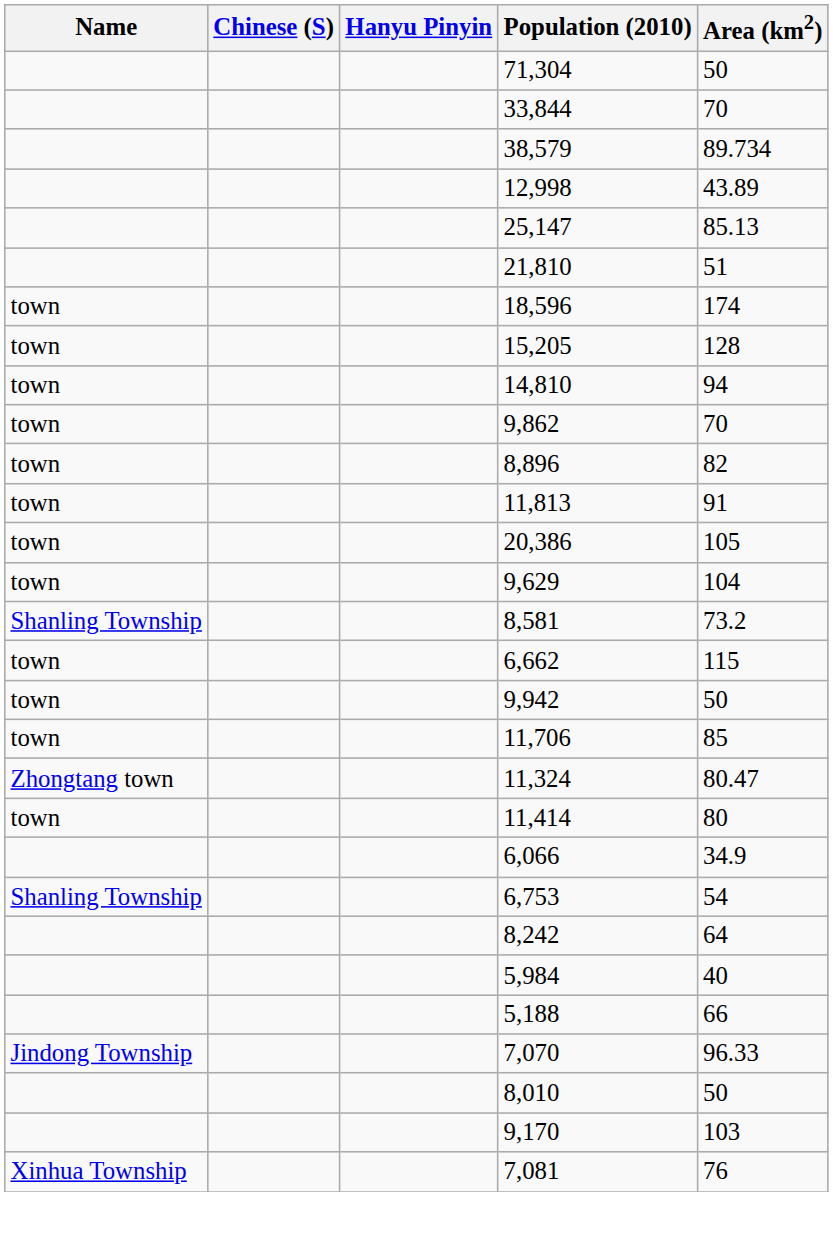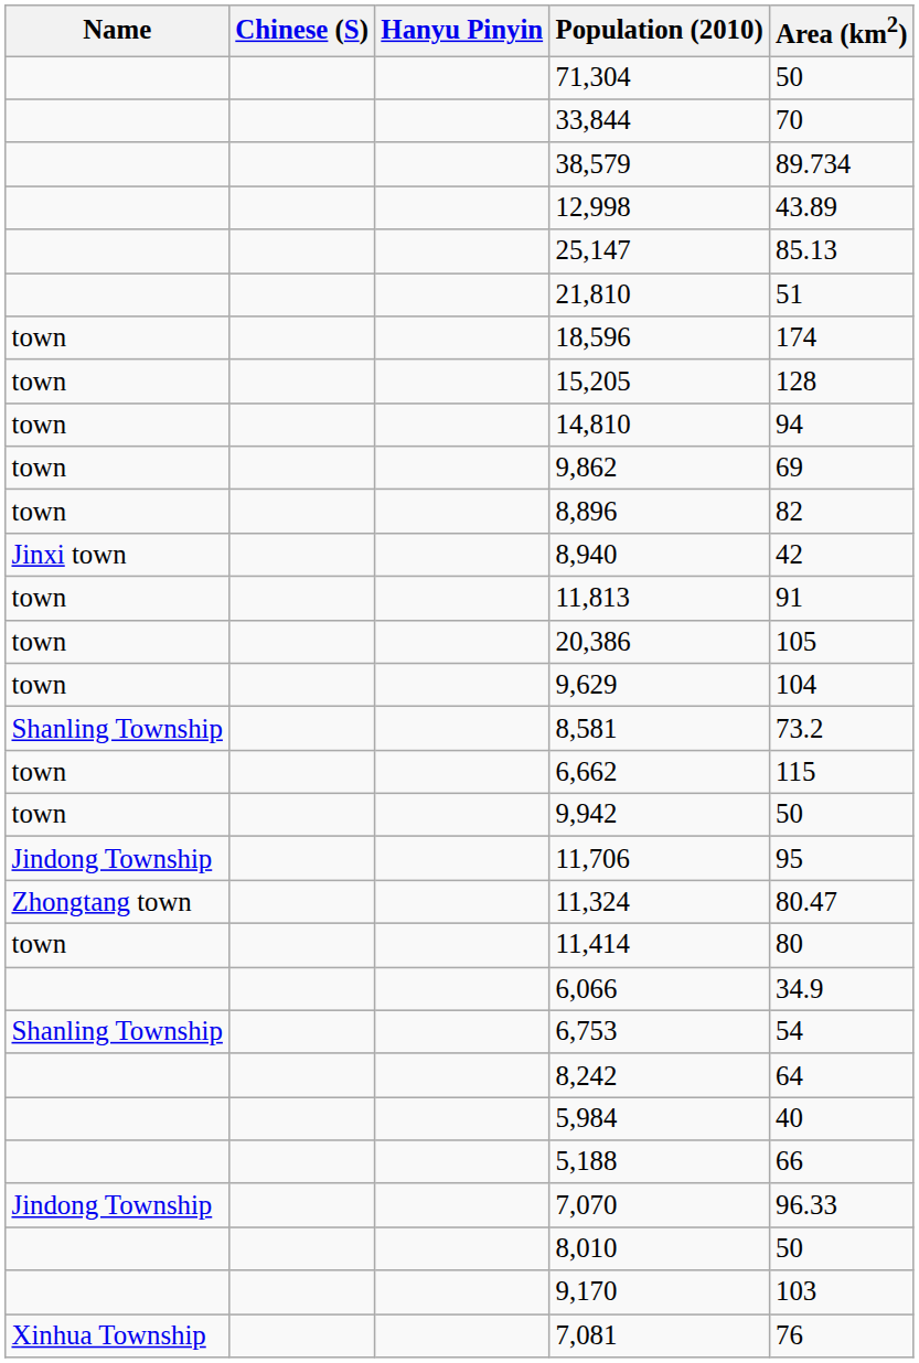9,862 | Area (km2): 70 -> 69
+ row: Jinxi town | 8,940 | 42
11,706 | Name: town -> Jindong Township
11,706 | Area (km2): 85 -> 95
